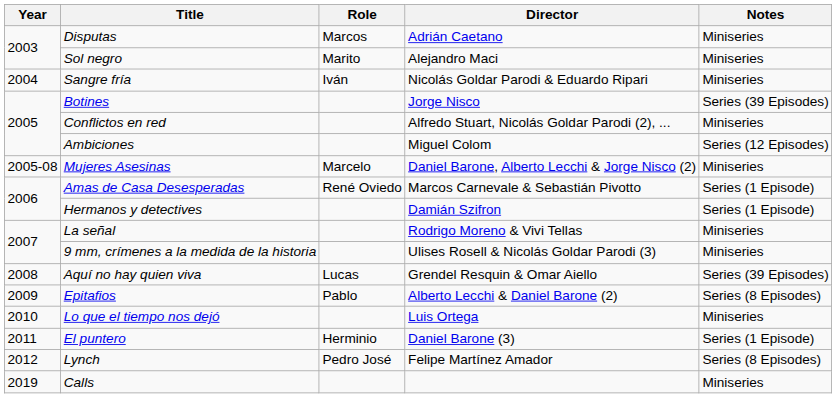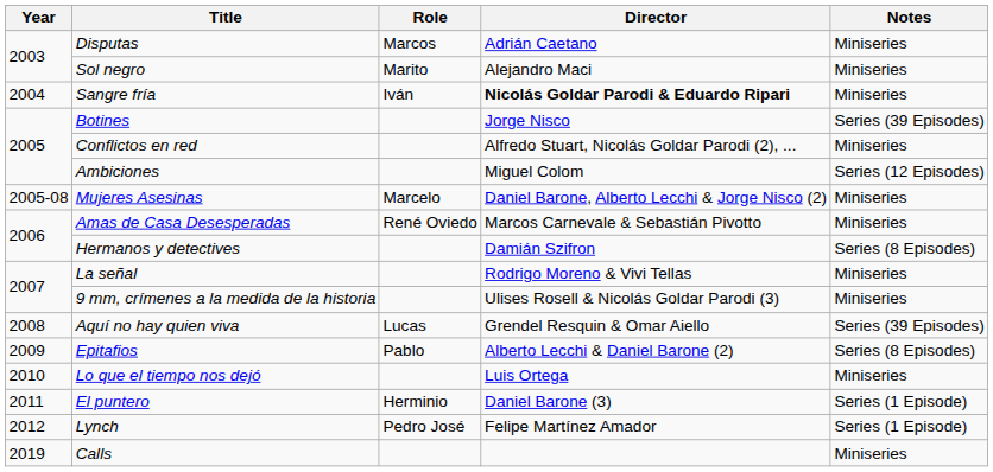Sangre fría | Director: normal -> bold
Amas de Casa Desesperadas | Notes: Series (1 Episode) -> Miniseries
Hermanos y detectives | Notes: Series (1 Episode) -> Series (8 Episodes)
Lynch | Notes: Series (8 Episodes) -> Series (1 Episode)
